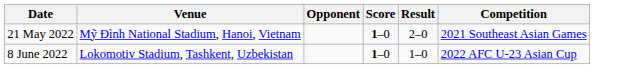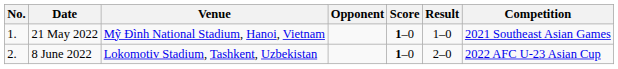+ column: No. | 1. | 2.
21 May 2022 | Result: 2–0 -> 1–0
8 June 2022 | Result: 1–0 -> 2–0
